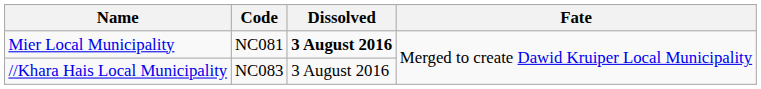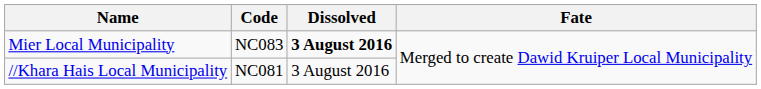Mier Local Municipality | Code: NC081 -> NC083
//Khara Hais Local Municipality | Code: NC083 -> NC081
